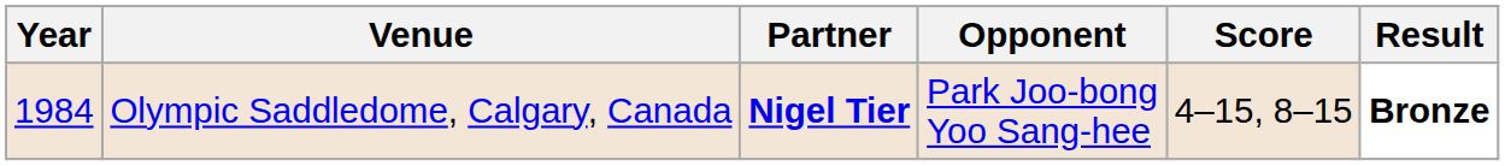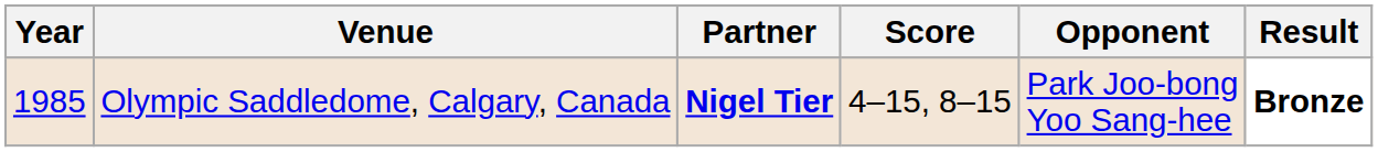columns swapped: Opponent <-> Score
Olympic Saddledome, Calgary, Canada | Year: 1984 -> 1985
